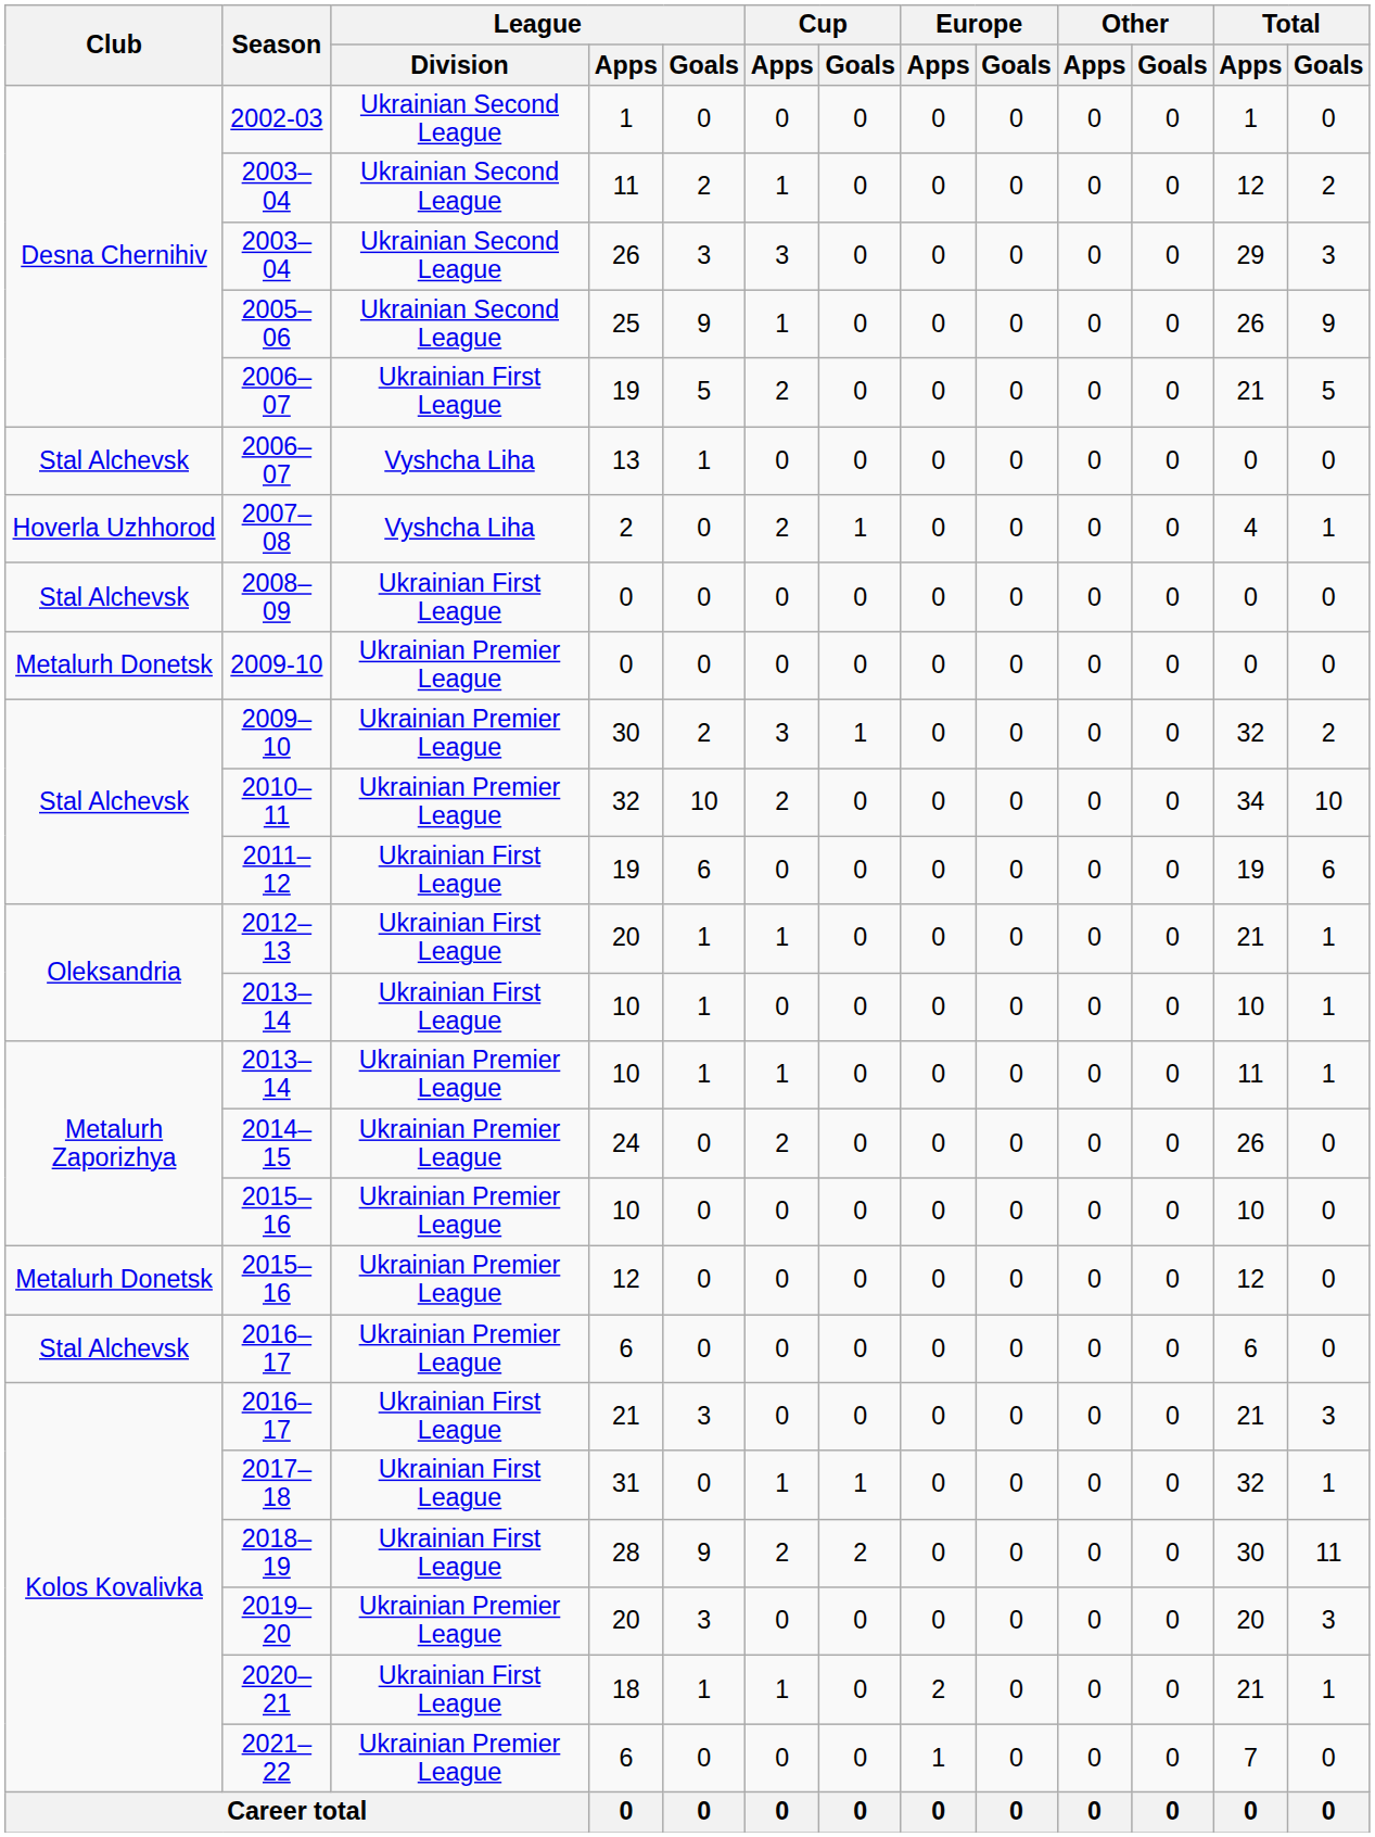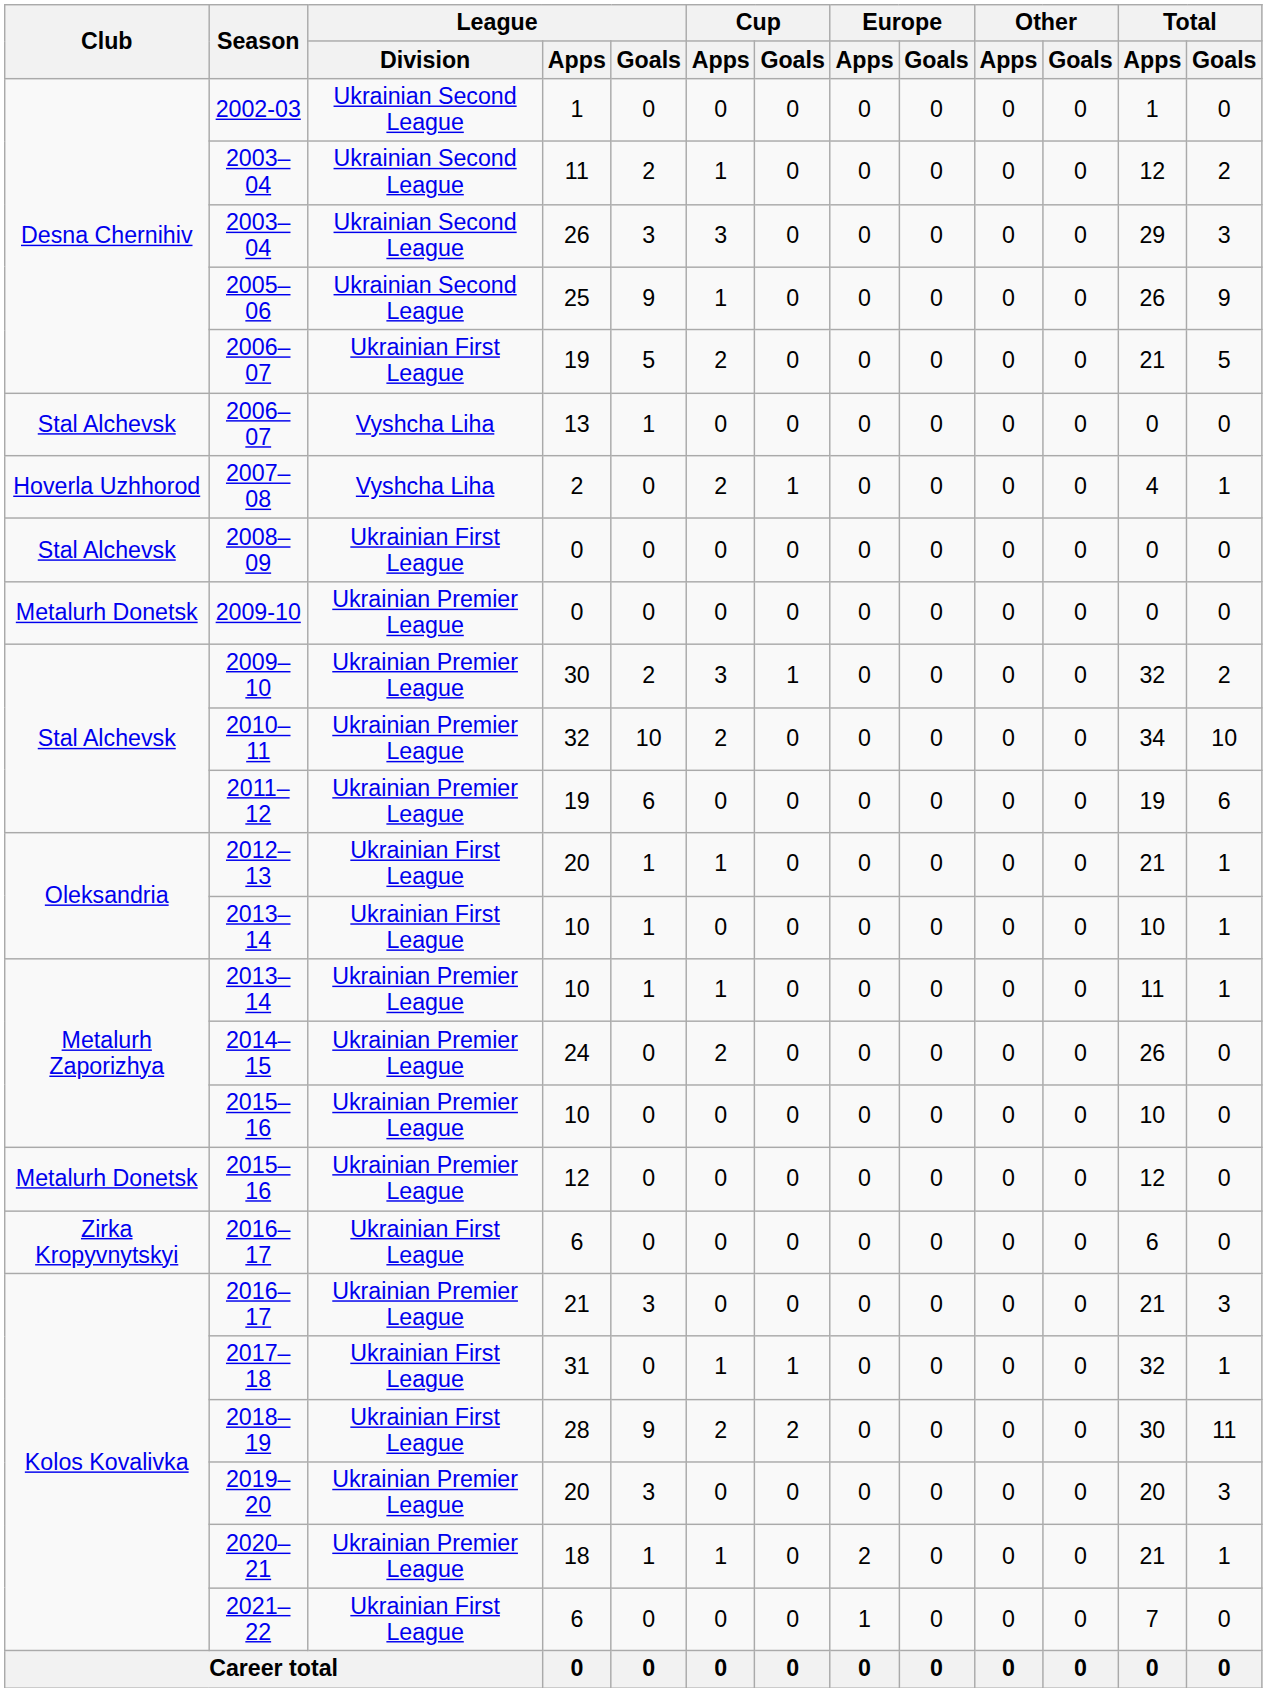2011–12 | League / Division: Ukrainian First League -> Ukrainian Premier League
2016–17 / 6 | Club: Stal Alchevsk -> Zirka Kropyvnytskyi
2016–17 / 6 | League / Division: Ukrainian Premier League -> Ukrainian First League
2016–17 / 21 | League / Division: Ukrainian First League -> Ukrainian Premier League
2020–21 | League / Division: Ukrainian First League -> Ukrainian Premier League
2021–22 | League / Division: Ukrainian Premier League -> Ukrainian First League
